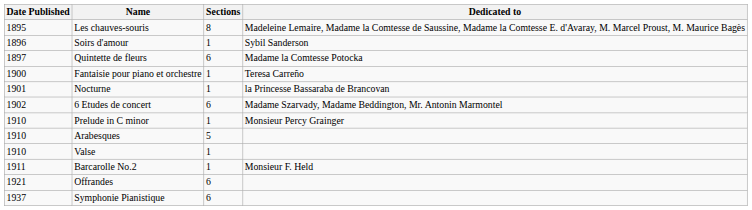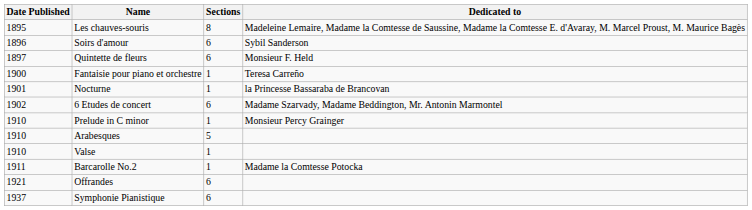Soirs d'amour | Sections: 1 -> 6
Quintette de fleurs | Dedicated to: Madame la Comtesse Potocka -> Monsieur F. Held
Barcarolle No.2 | Dedicated to: Monsieur F. Held -> Madame la Comtesse Potocka
